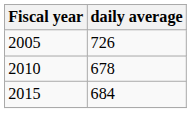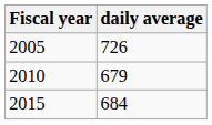2010 | daily average: 678 -> 679
